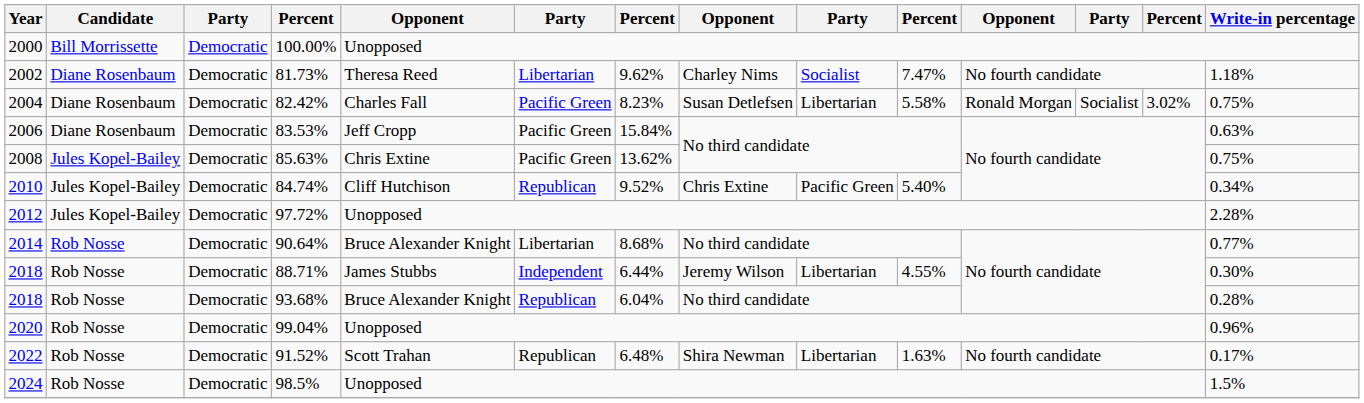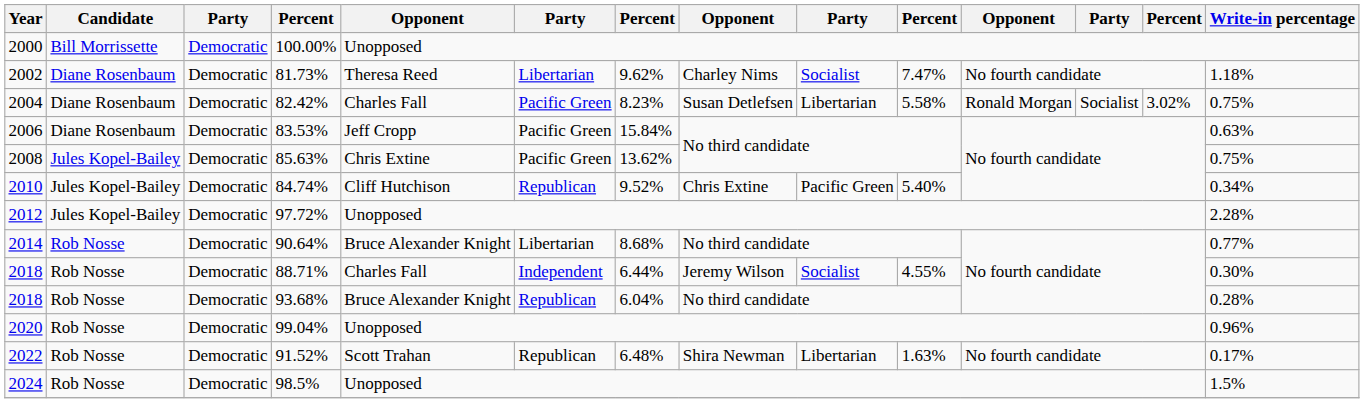88.71% | column 5: James Stubbs -> Charles Fall
88.71% | column 9: Libertarian -> Socialist
